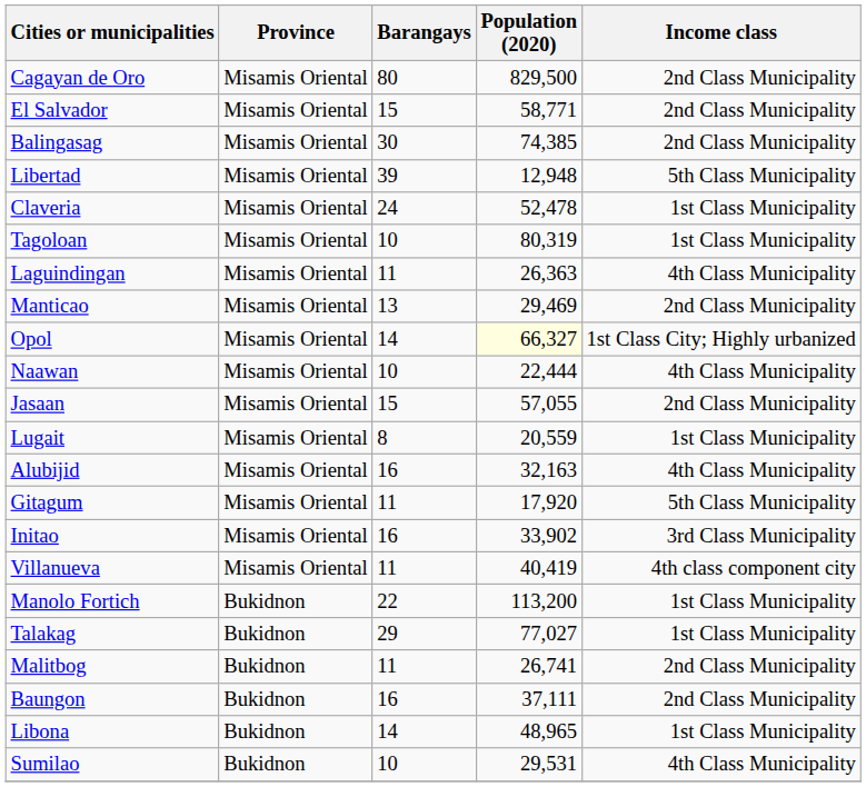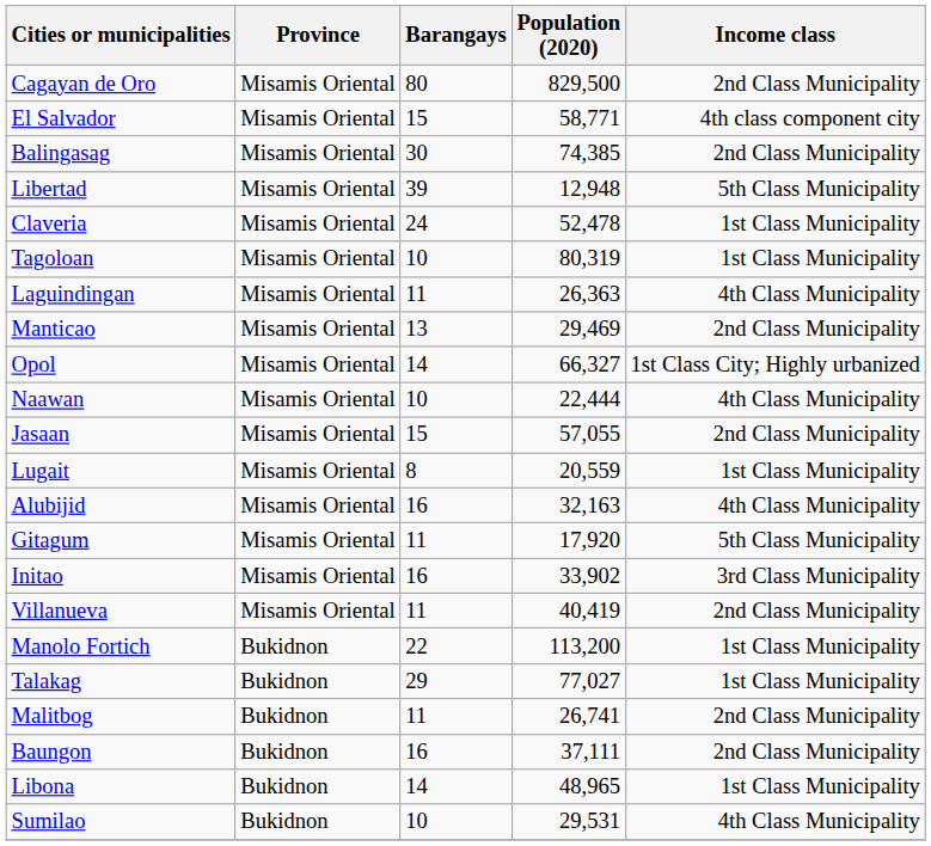El Salvador | Income class: 2nd Class Municipality -> 4th class component city
Opol | Population (2020): lightyellow background -> no background
Villanueva | Income class: 4th class component city -> 2nd Class Municipality
